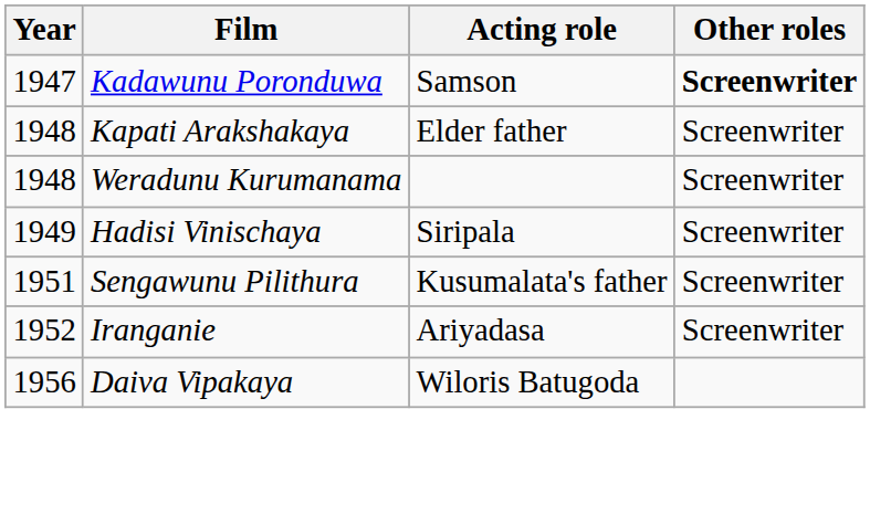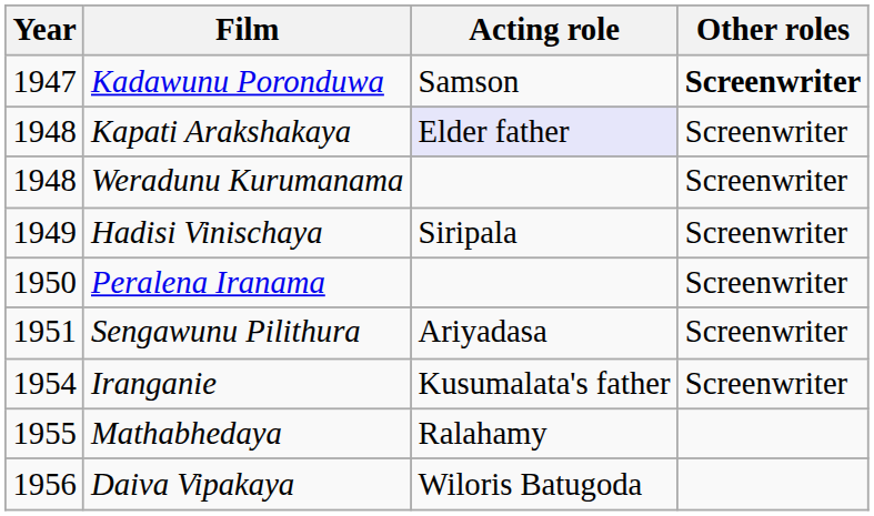Kapati Arakshakaya | Acting role: no background -> lavender background
+ row: 1950 | Peralena Iranama | Screenwriter
Sengawunu Pilithura | Acting role: Kusumalata's father -> Ariyadasa
Iranganie | Year: 1952 -> 1954
Iranganie | Acting role: Ariyadasa -> Kusumalata's father
+ row: 1955 | Mathabhedaya | Ralahamy
